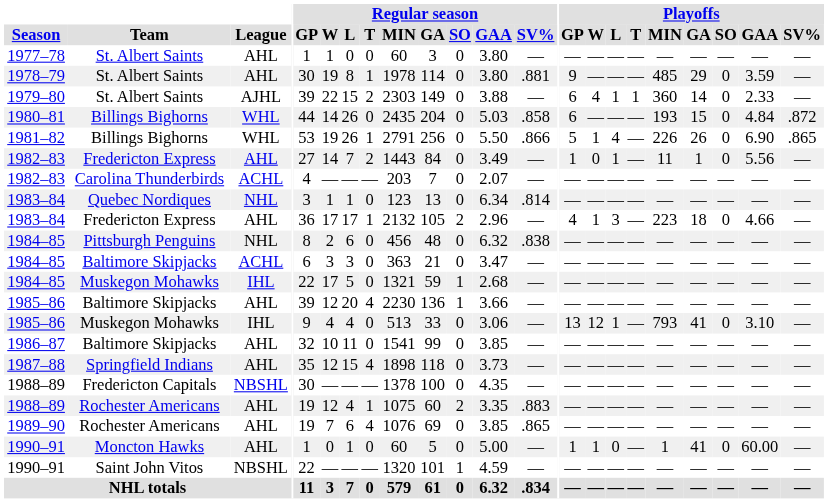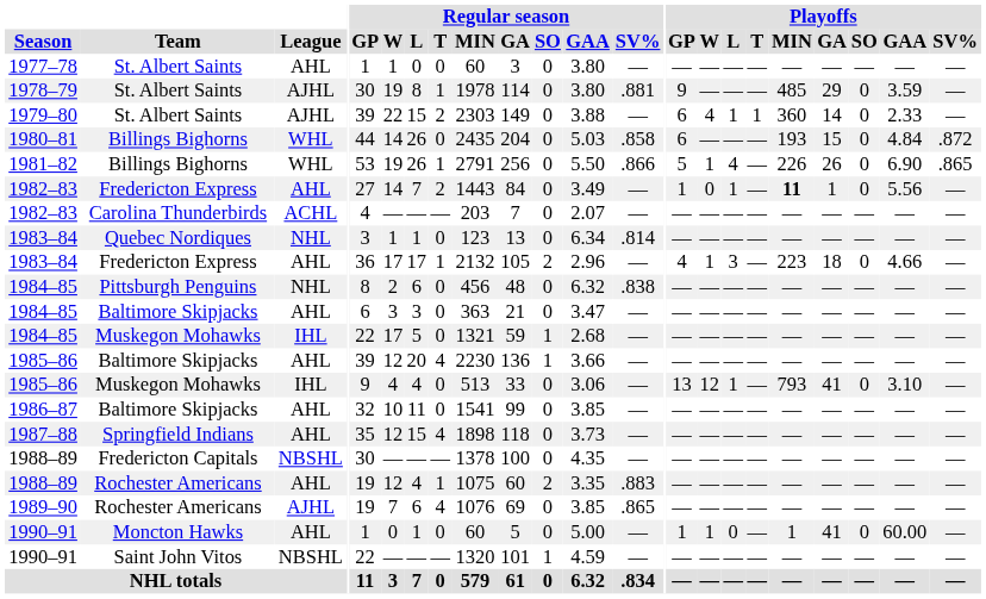1978–79 | League: AHL -> AJHL
1982–83 / Fredericton Express | Playoffs / MIN: normal -> bold
1984–85 / Baltimore Skipjacks | League: ACHL -> AHL
1989–90 | League: AHL -> AJHL
